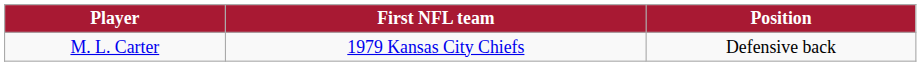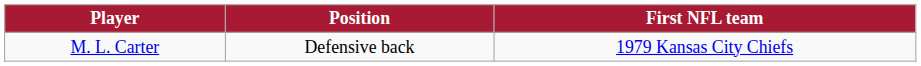columns swapped: Position <-> First NFL team
